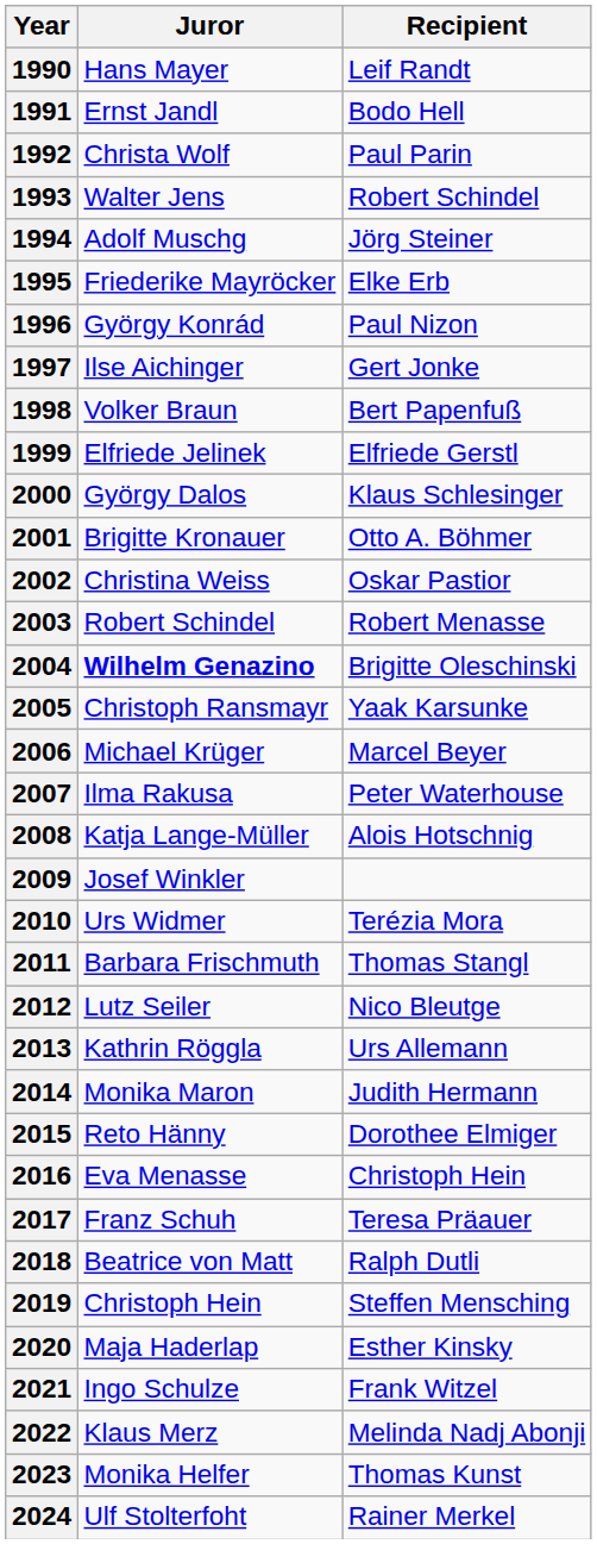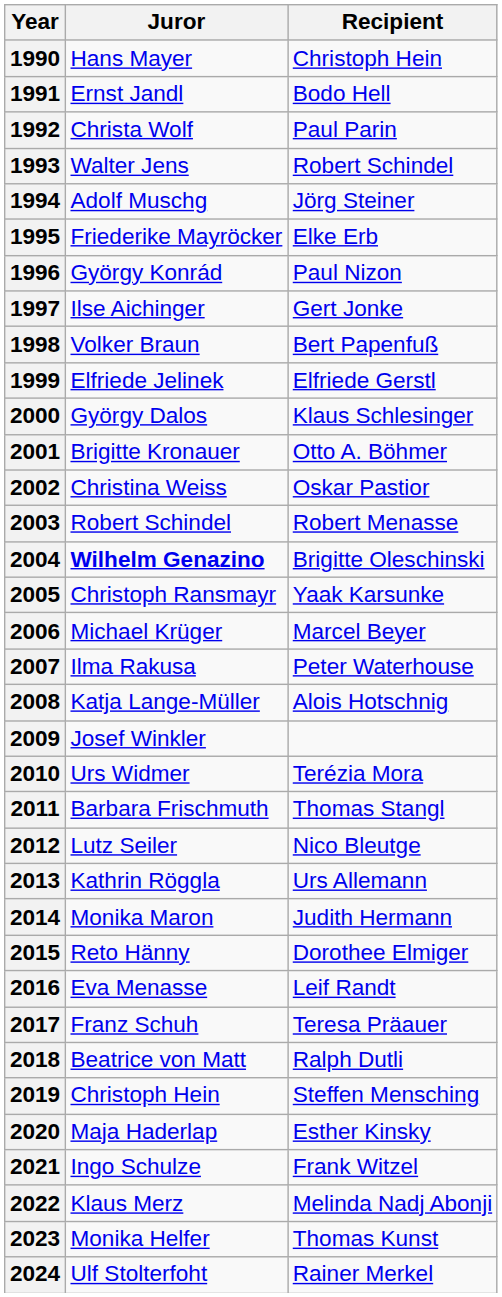1990 | Recipient: Leif Randt -> Christoph Hein
2016 | Recipient: Christoph Hein -> Leif Randt
